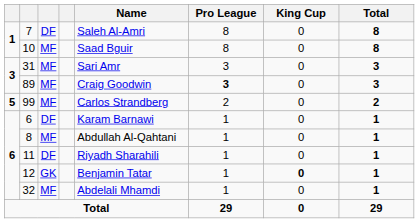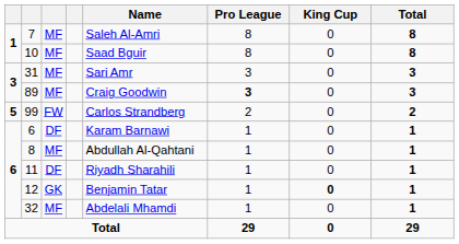7 | column 3: DF -> MF
99 | column 3: MF -> FW
